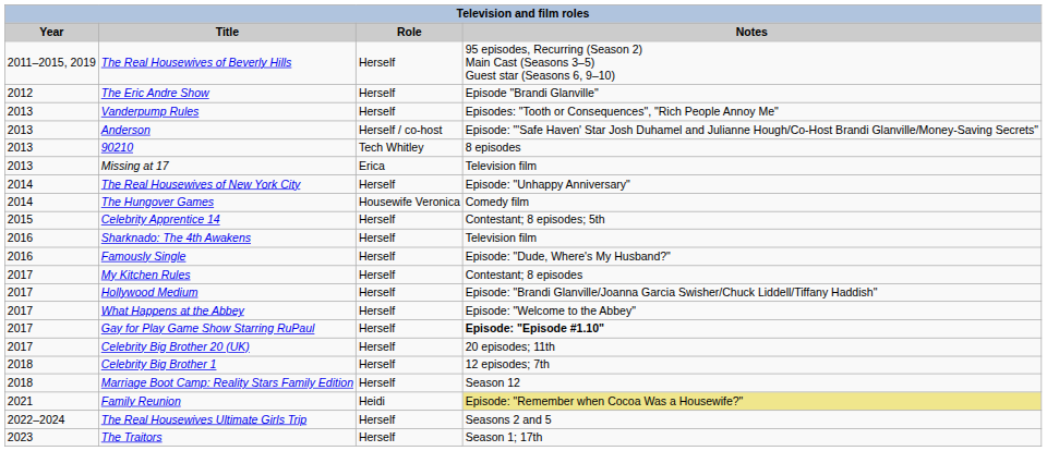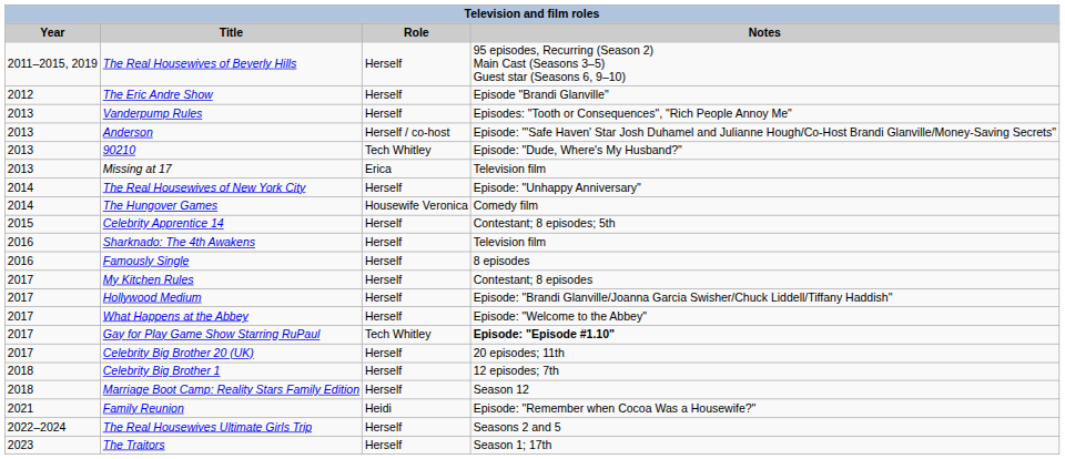90210 | Notes: 8 episodes -> Episode: "Dude, Where's My Husband?"
Famously Single | Notes: Episode: "Dude, Where's My Husband?" -> 8 episodes
Gay for Play Game Show Starring RuPaul | Role: Herself -> Tech Whitley
Family Reunion | Notes: khaki background -> no background
